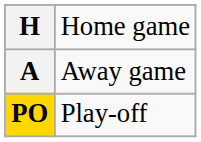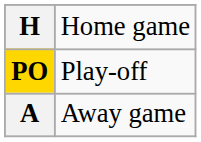rows swapped: A <-> PO
